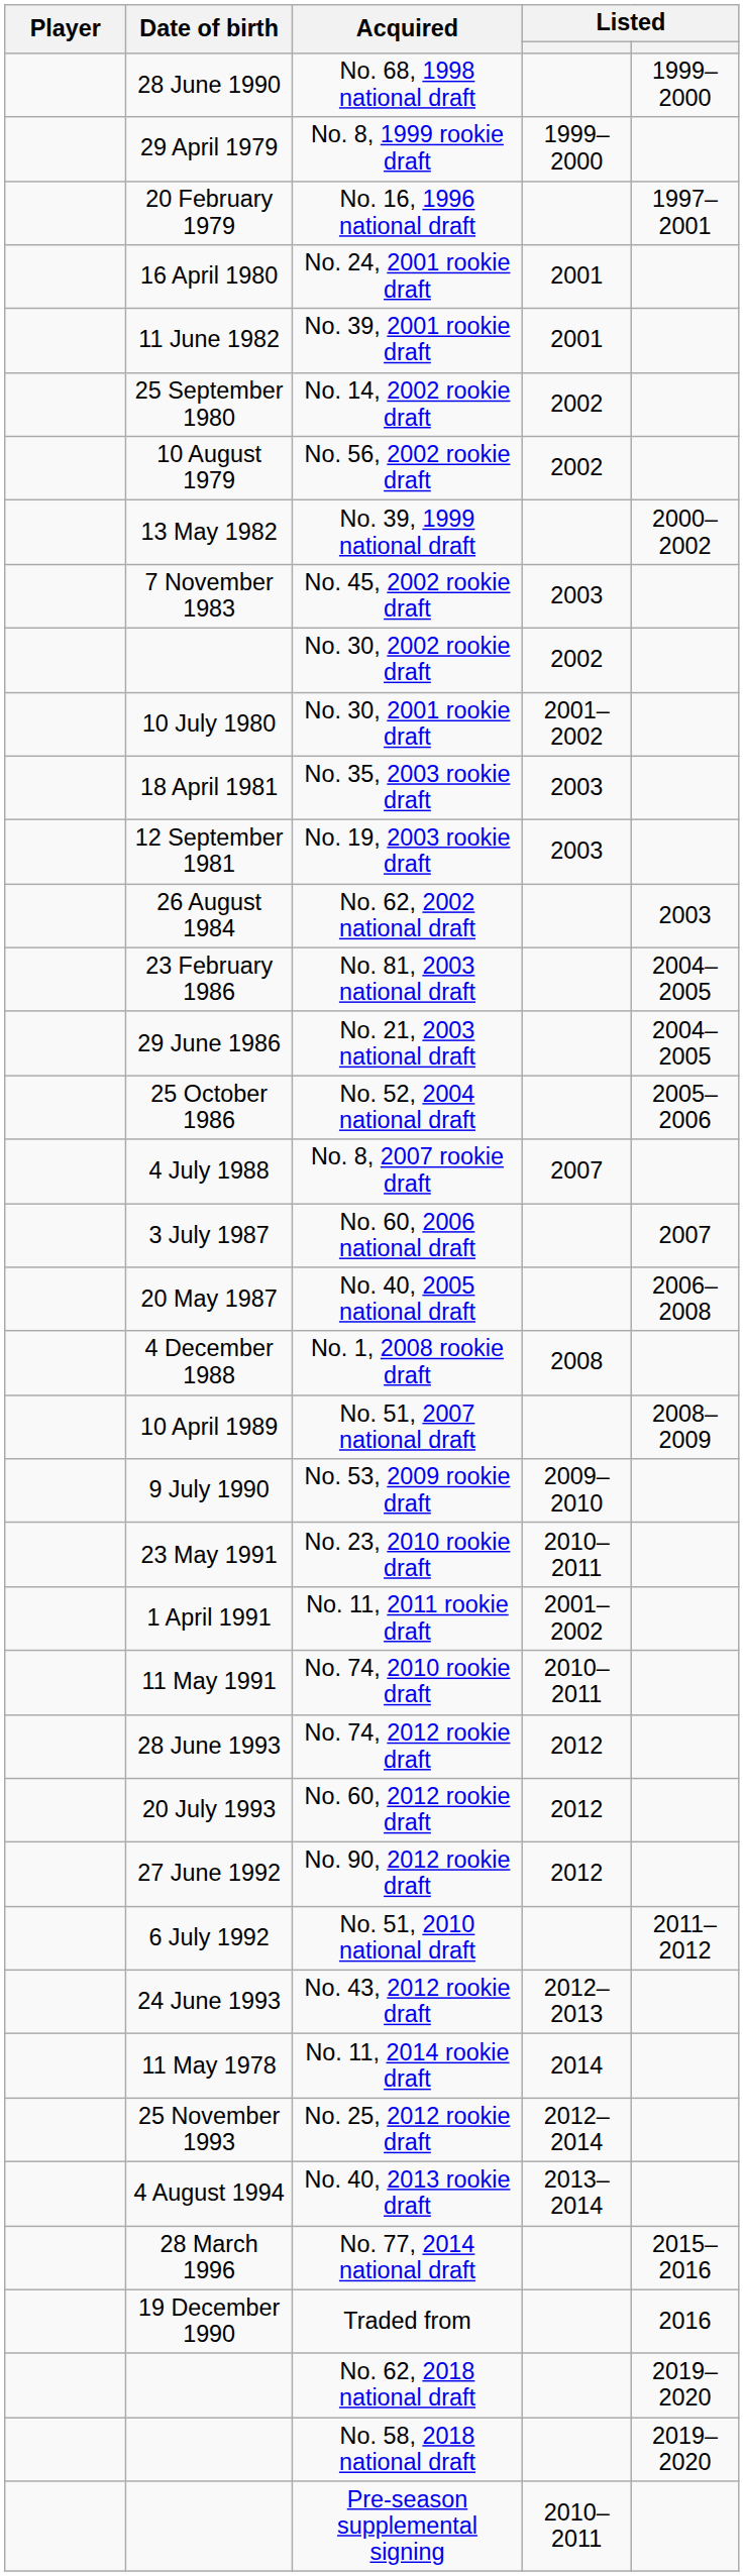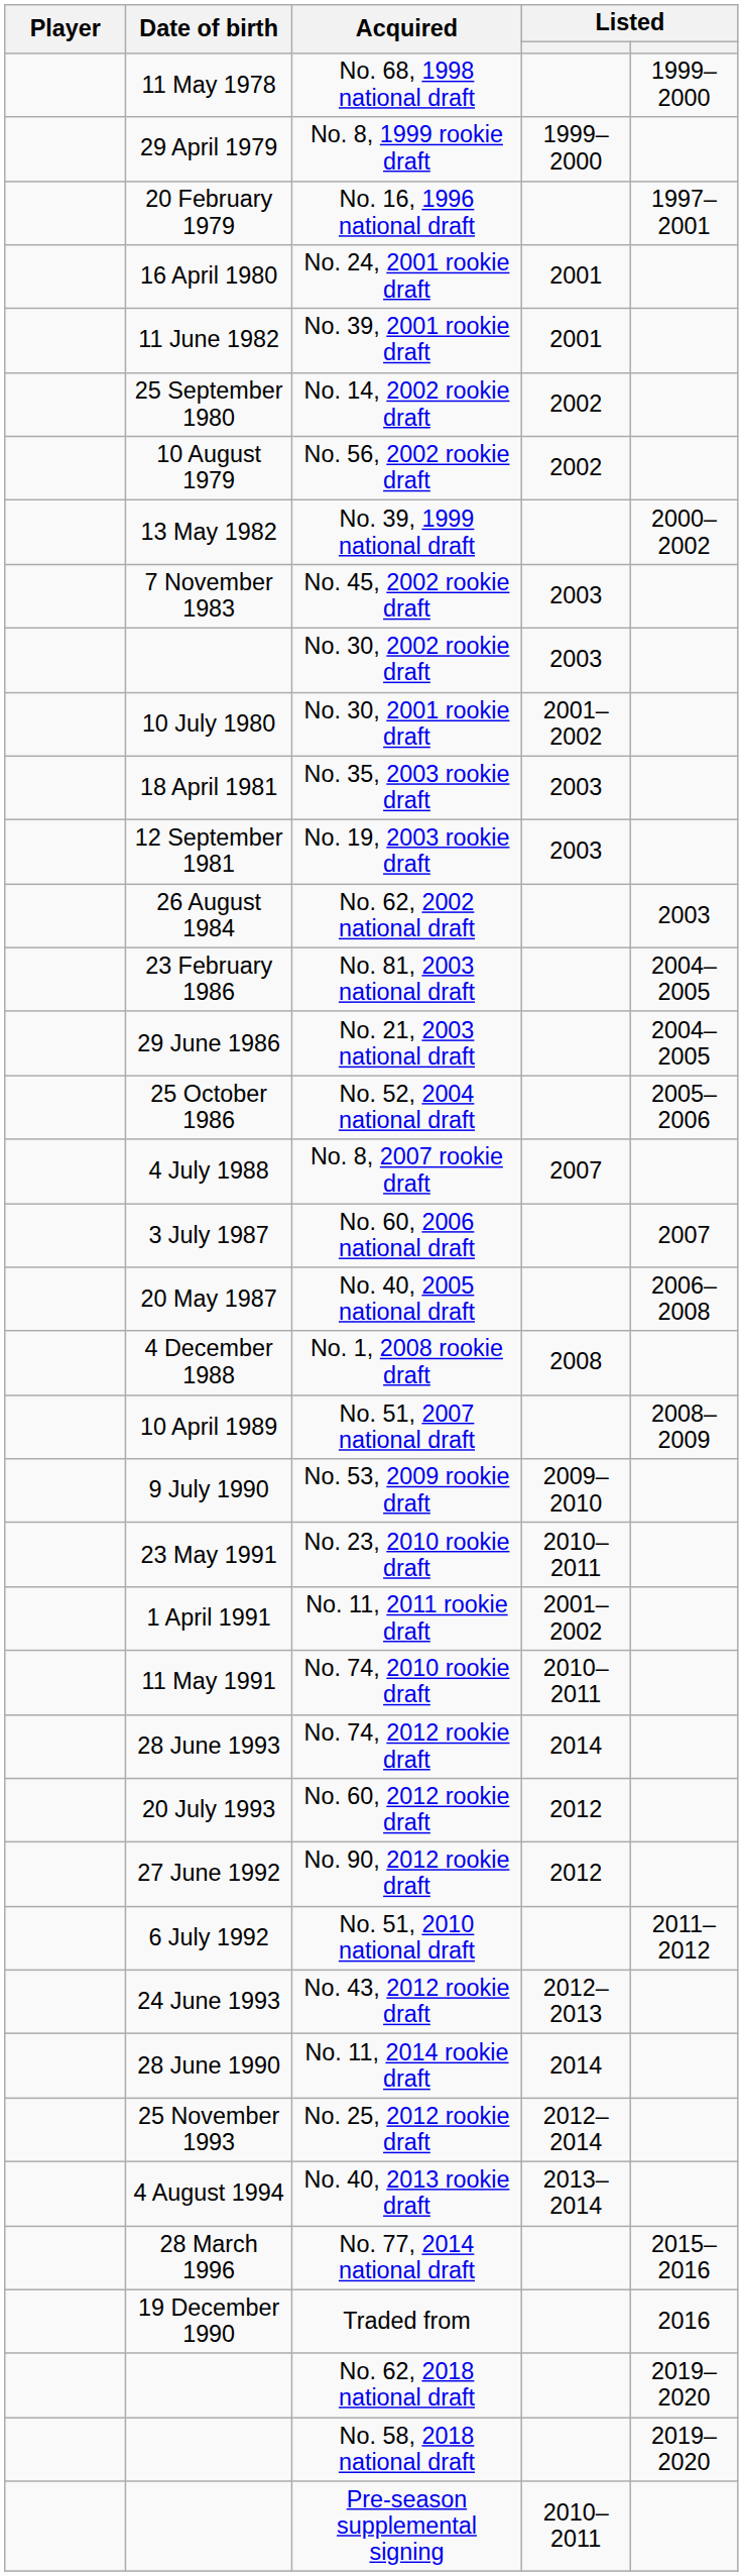No. 68, 1998 national draft | Date of birth: 28 June 1990 -> 11 May 1978
No. 30, 2002 rookie draft | column 4: 2002 -> 2003
No. 74, 2012 rookie draft | column 4: 2012 -> 2014
No. 11, 2014 rookie draft | Date of birth: 11 May 1978 -> 28 June 1990
